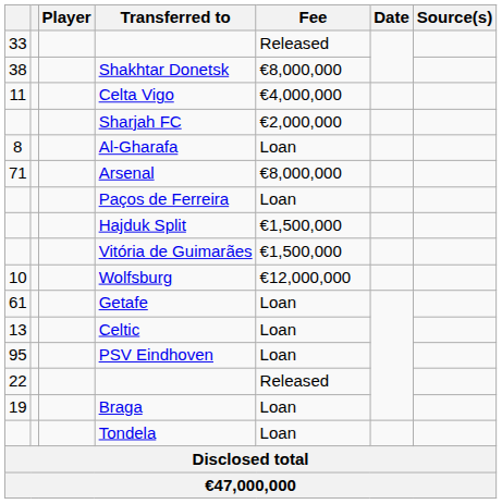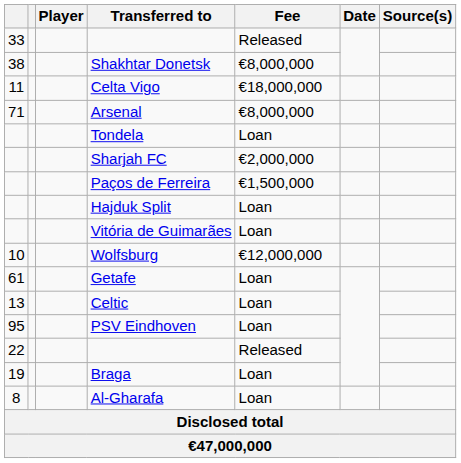Celta Vigo | Fee: €4,000,000 -> €18,000,000
rows swapped: Sharjah FC <-> Arsenal
rows swapped: Tondela <-> Al-Gharafa
Paços de Ferreira | Fee: Loan -> €1,500,000
Hajduk Split | Fee: €1,500,000 -> Loan
Vitória de Guimarães | Fee: €1,500,000 -> Loan
